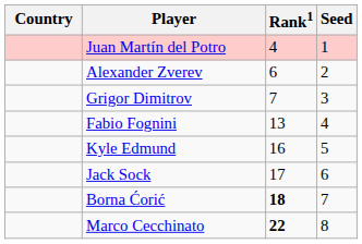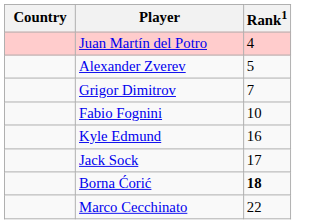- column: Seed | 1 | 2 | 3 | 4 | 5 | 6 | 7 | 8
Alexander Zverev | Rank1: 6 -> 5
Fabio Fognini | Rank1: 13 -> 10
Marco Cecchinato | Rank1: bold -> normal
